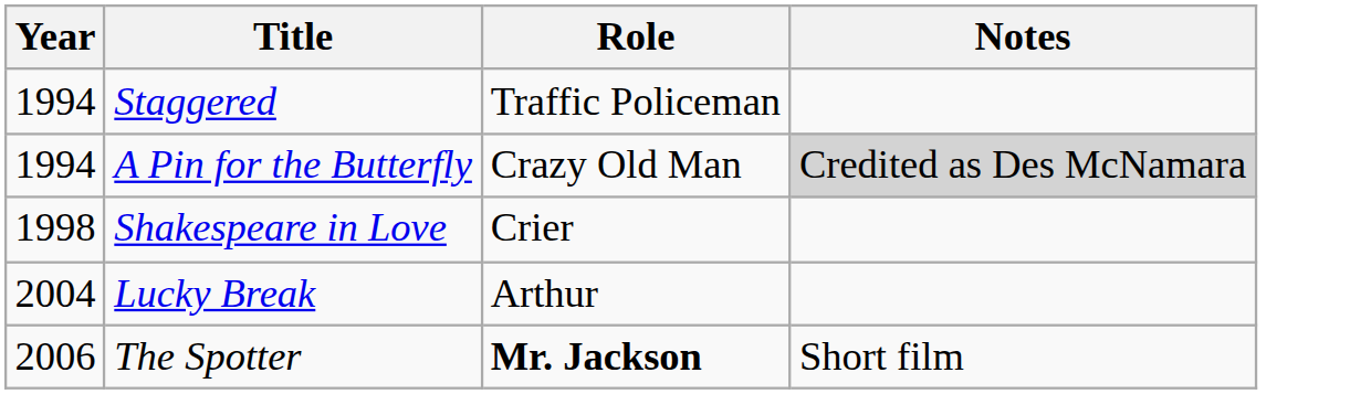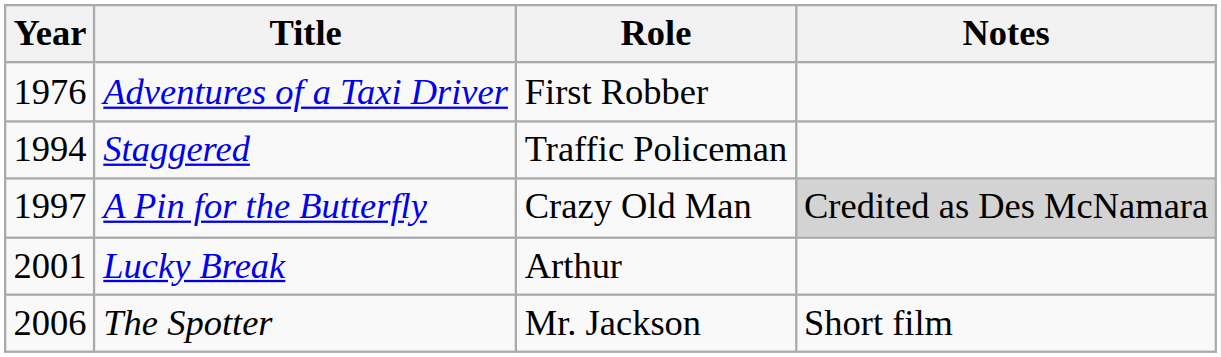+ row: 1976 | Adventures of a Taxi Driver | First Robber
A Pin for the Butterfly | Year: 1994 -> 1997
- row: 1998 | Shakespeare in Love | Crier
Lucky Break | Year: 2004 -> 2001
The Spotter | Role: bold -> normal
